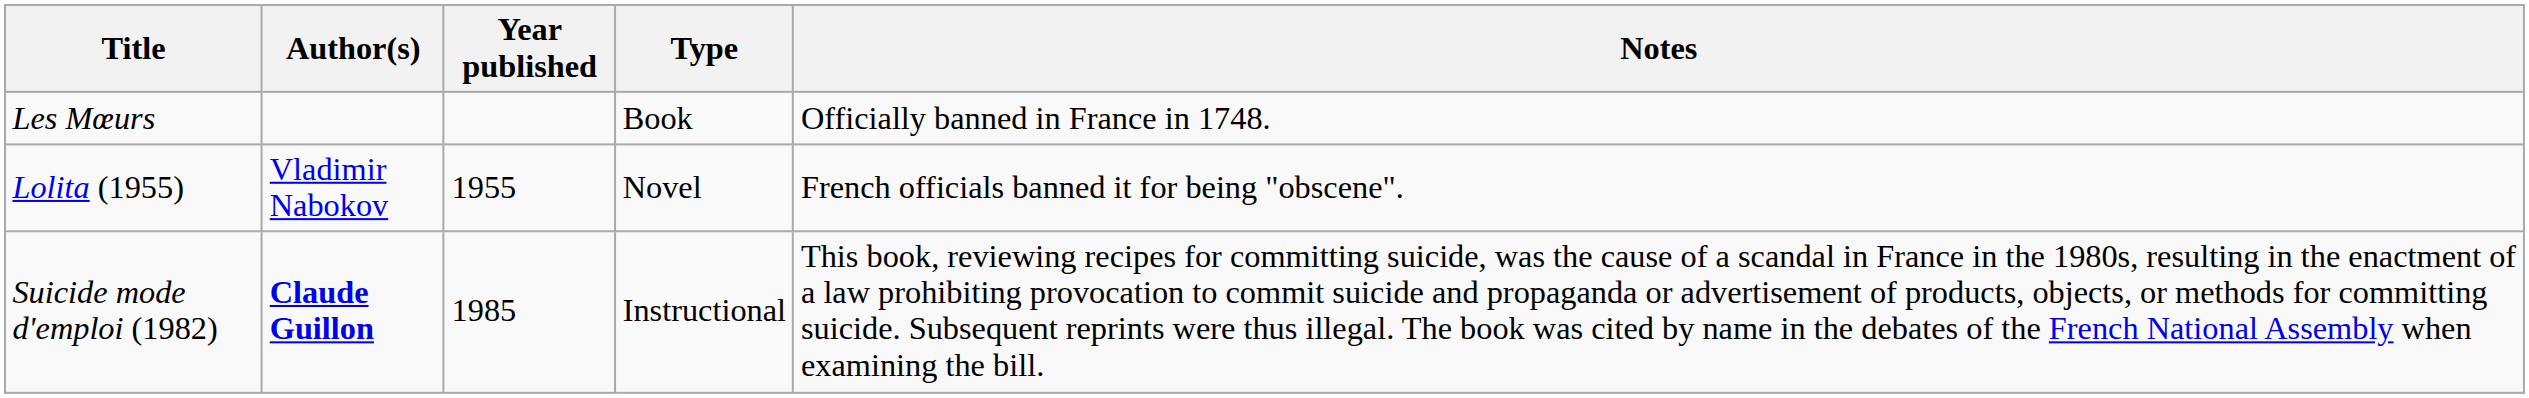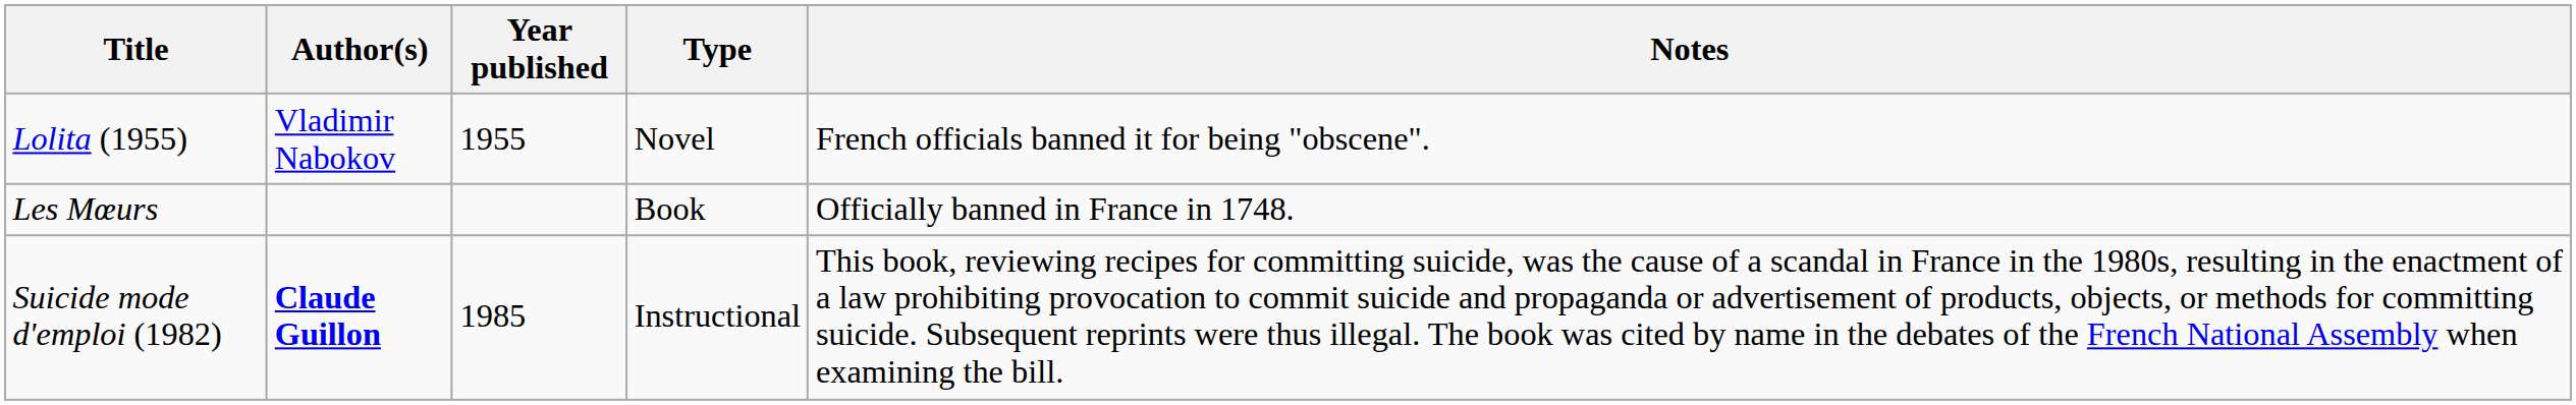rows swapped: Les Mœurs <-> Lolita (1955)
